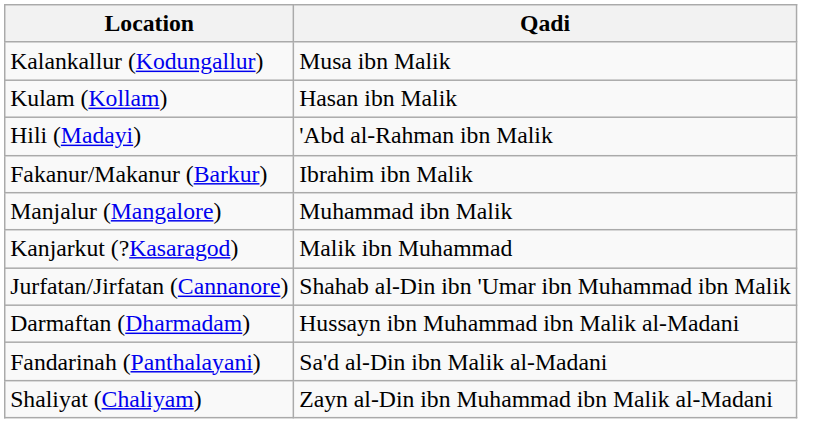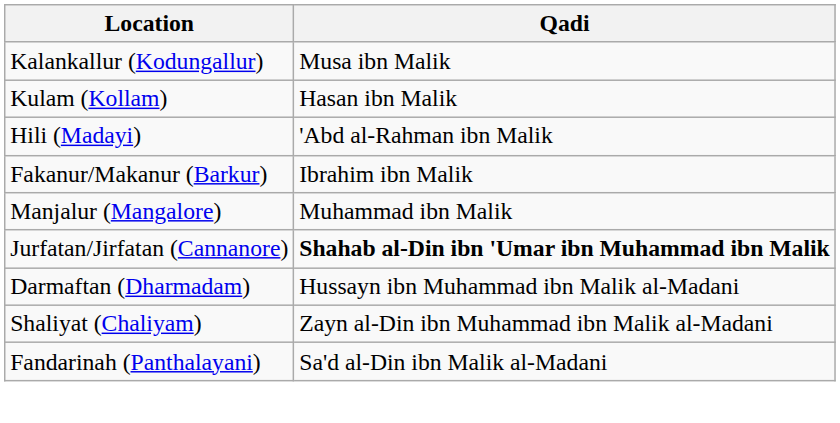- row: Kanjarkut (?Kasaragod) | Malik ibn Muhammad
Jurfatan/Jirfatan (Cannanore) | Qadi: normal -> bold
rows swapped: Fandarinah (Panthalayani) <-> Shaliyat (Chaliyam)
